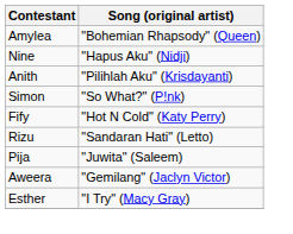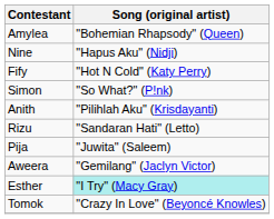rows swapped: Fify <-> Anith
Esther | Song (original artist): no background -> paleturquoise background
+ row: Tomok | "Crazy In Love" (Beyoncé Knowles)
